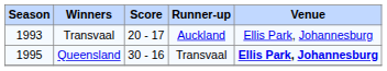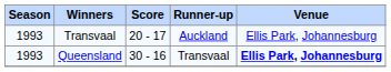Queensland | Season: 1995 -> 1993
